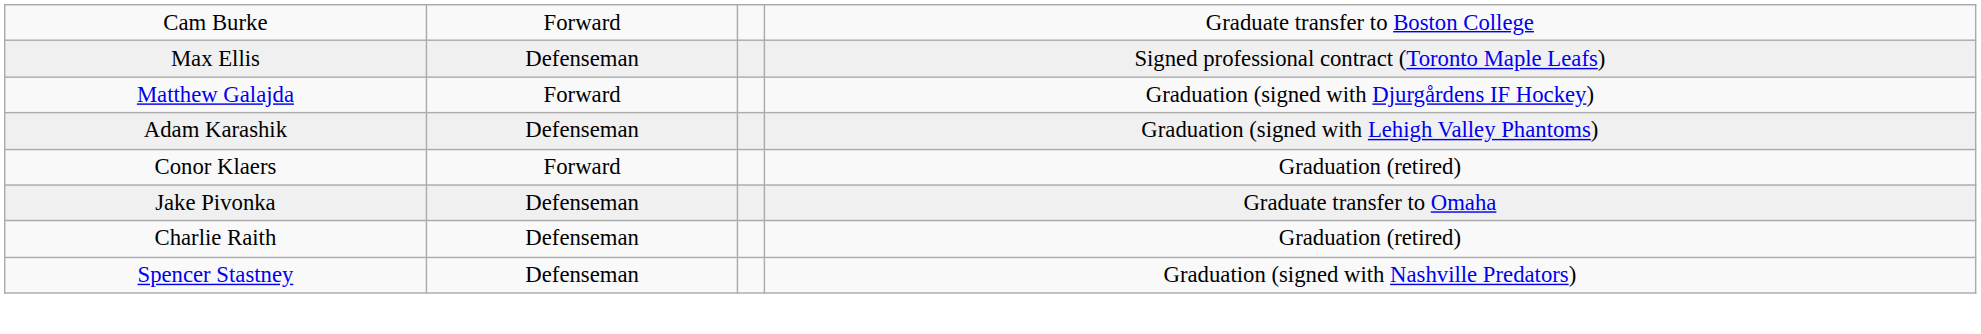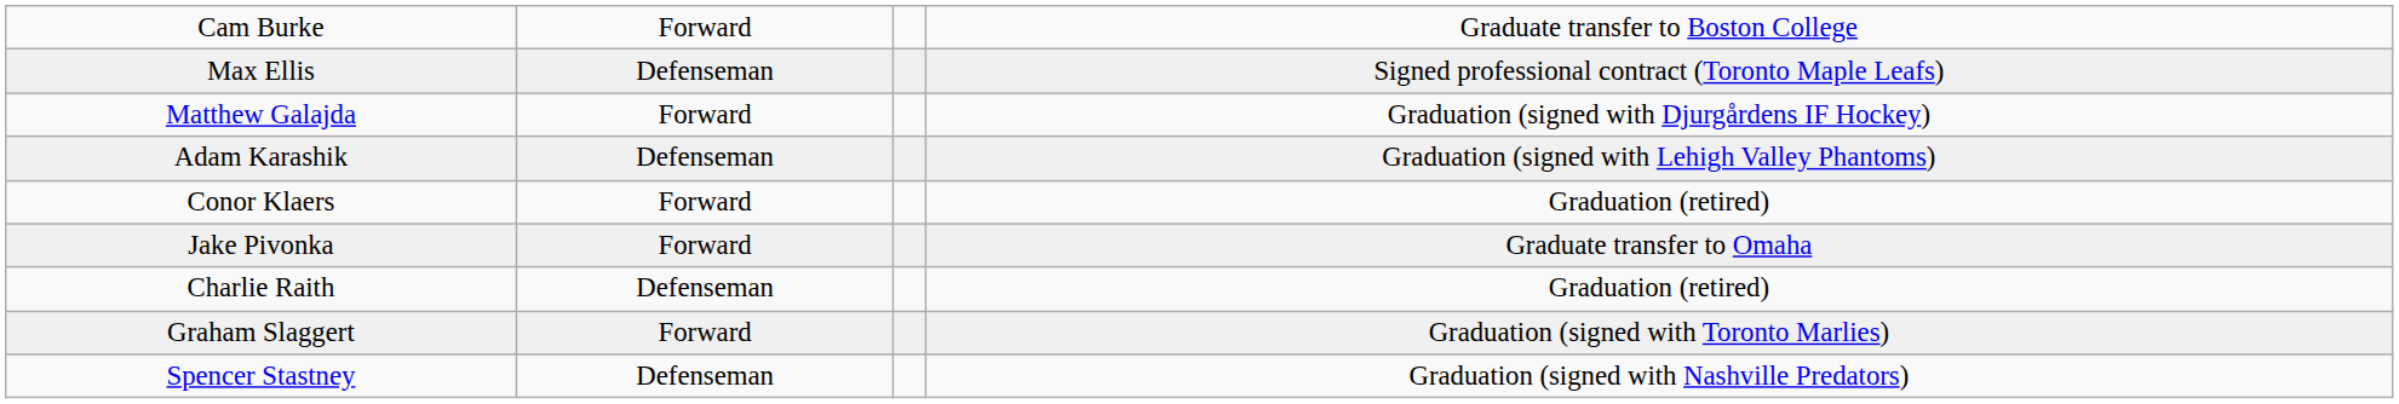Jake Pivonka | column 2: Defenseman -> Forward
+ row: Graham Slaggert | Forward | Graduation (signed with Toronto Marlies)
